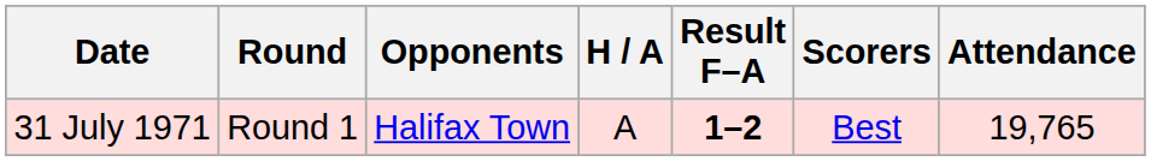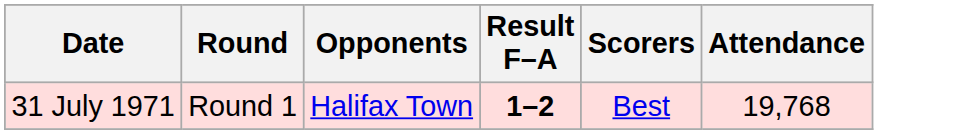- column: H / A | A
31 July 1971 | Attendance: 19,765 -> 19,768
